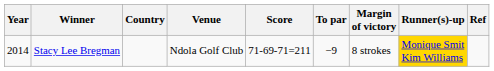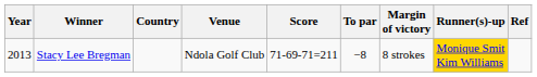Stacy Lee Bregman | Year: 2014 -> 2013
Stacy Lee Bregman | To par: −9 -> −8
